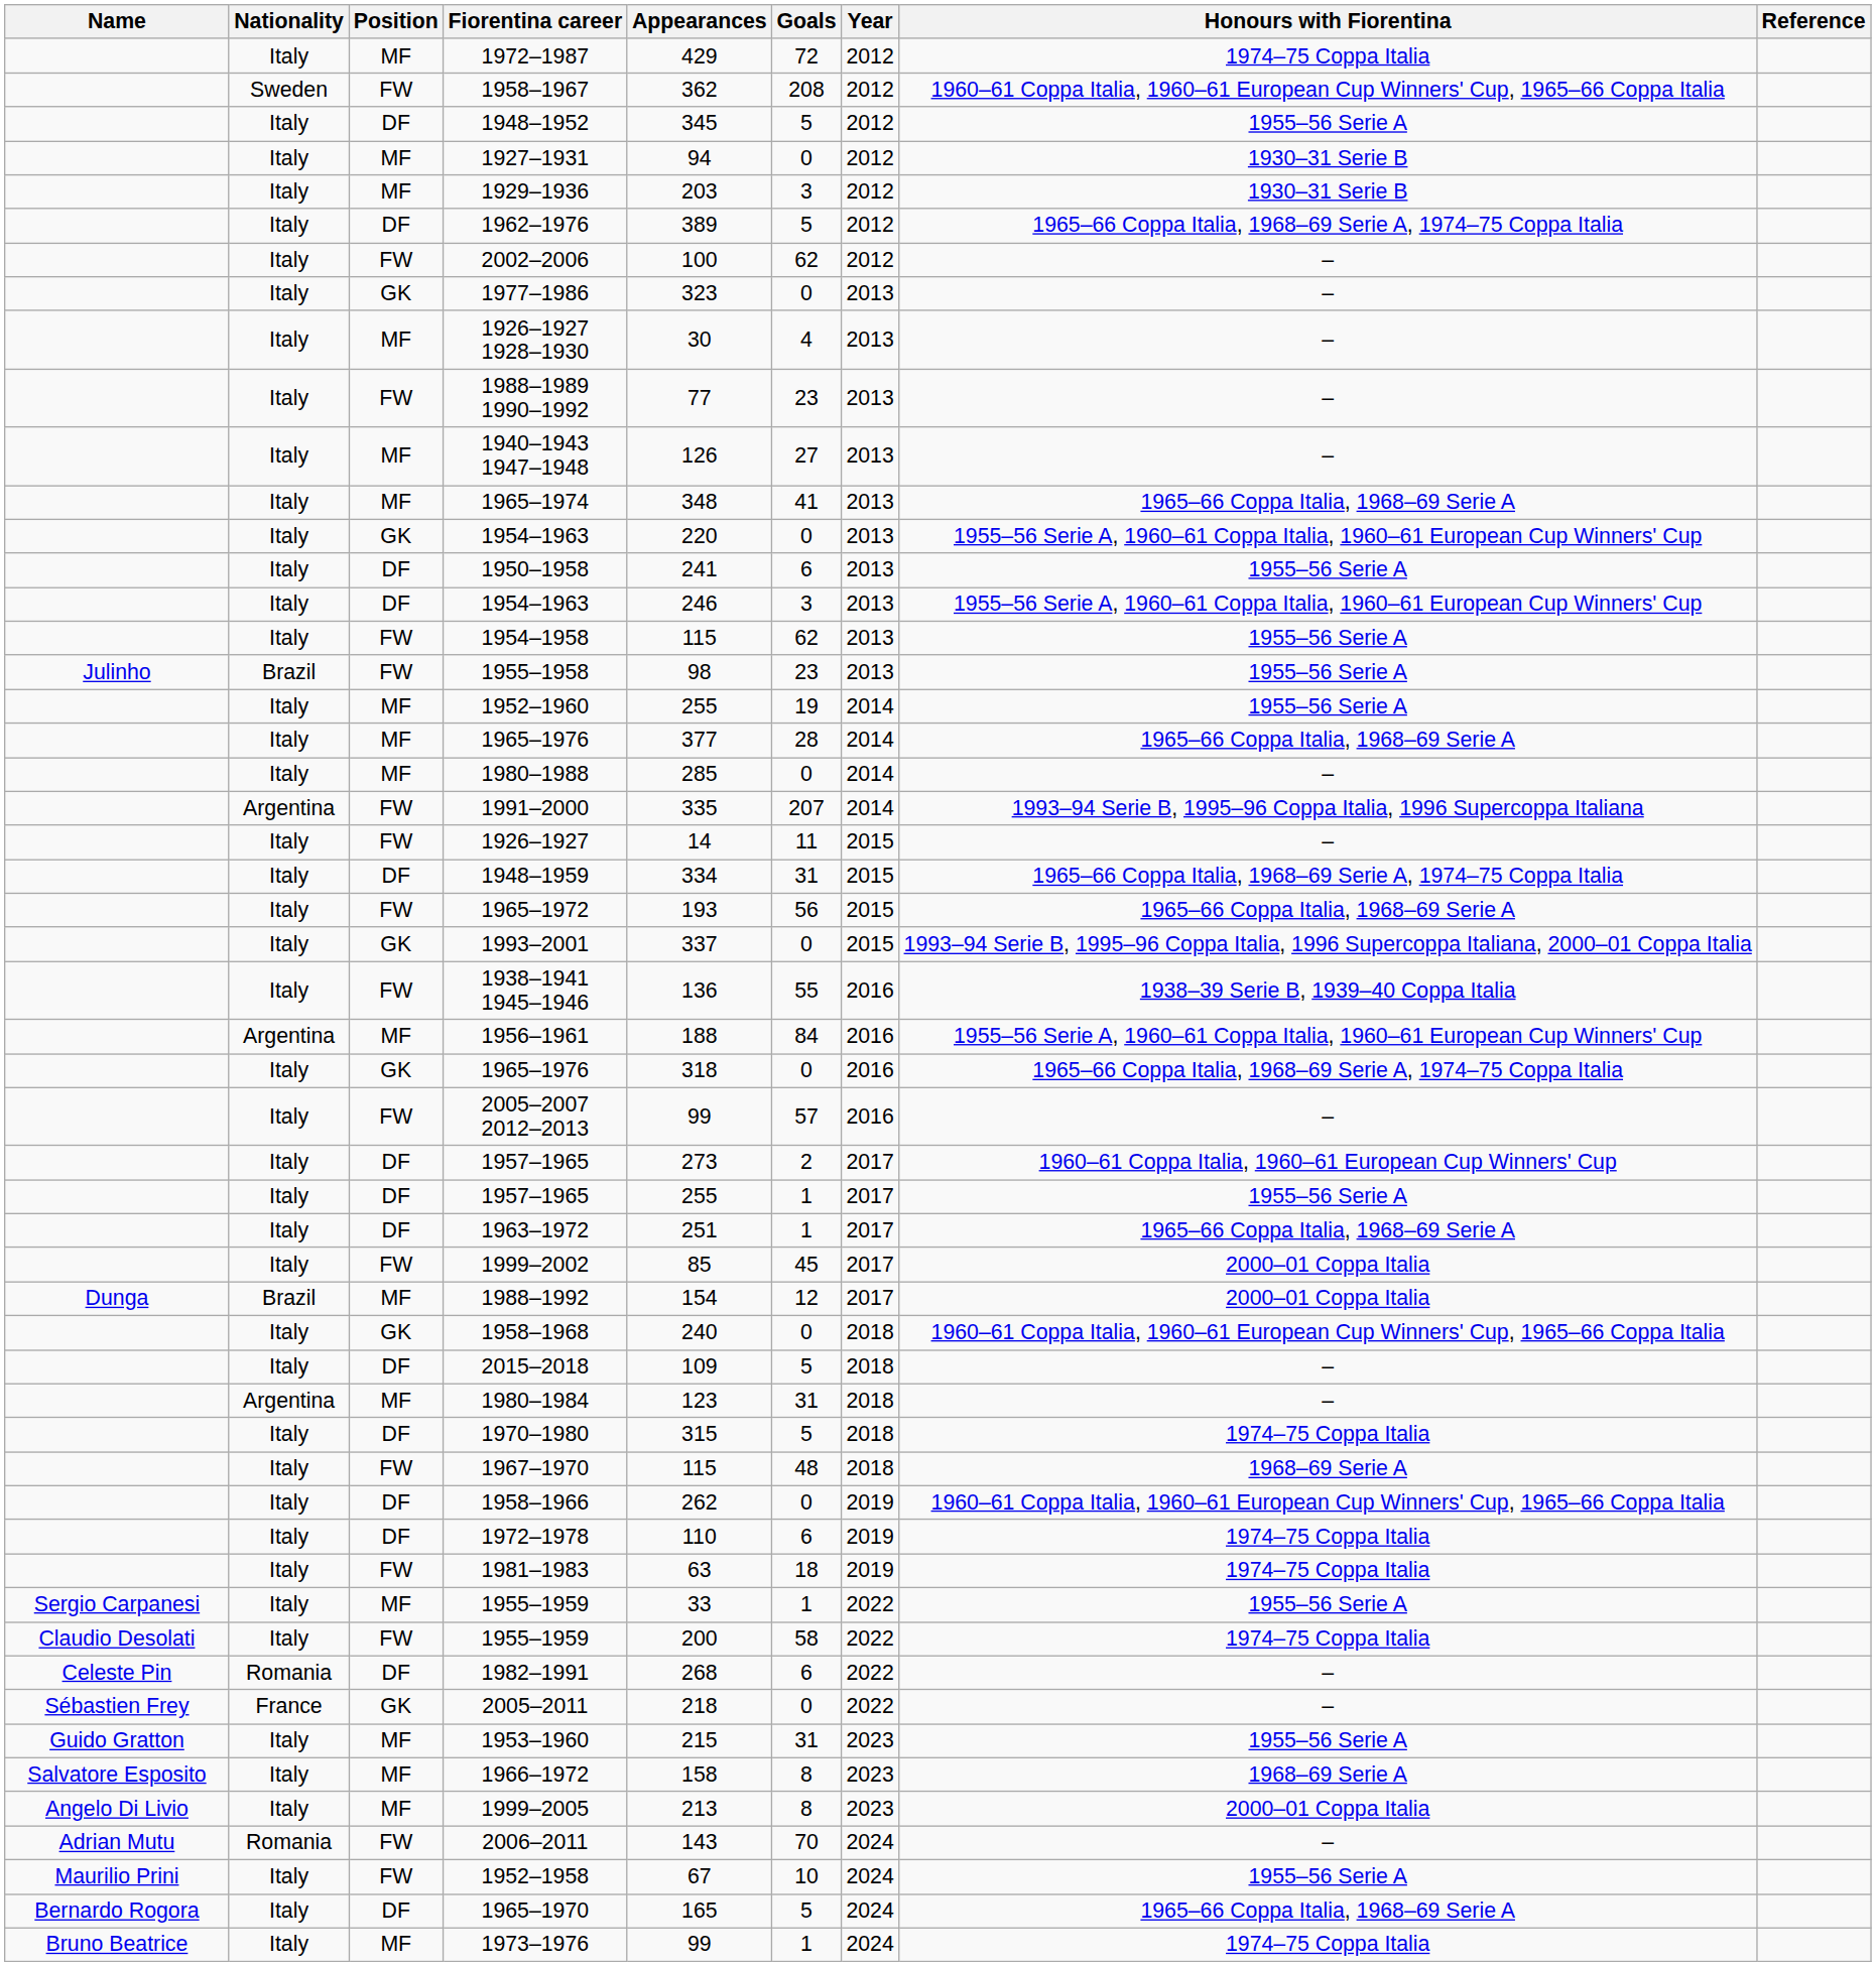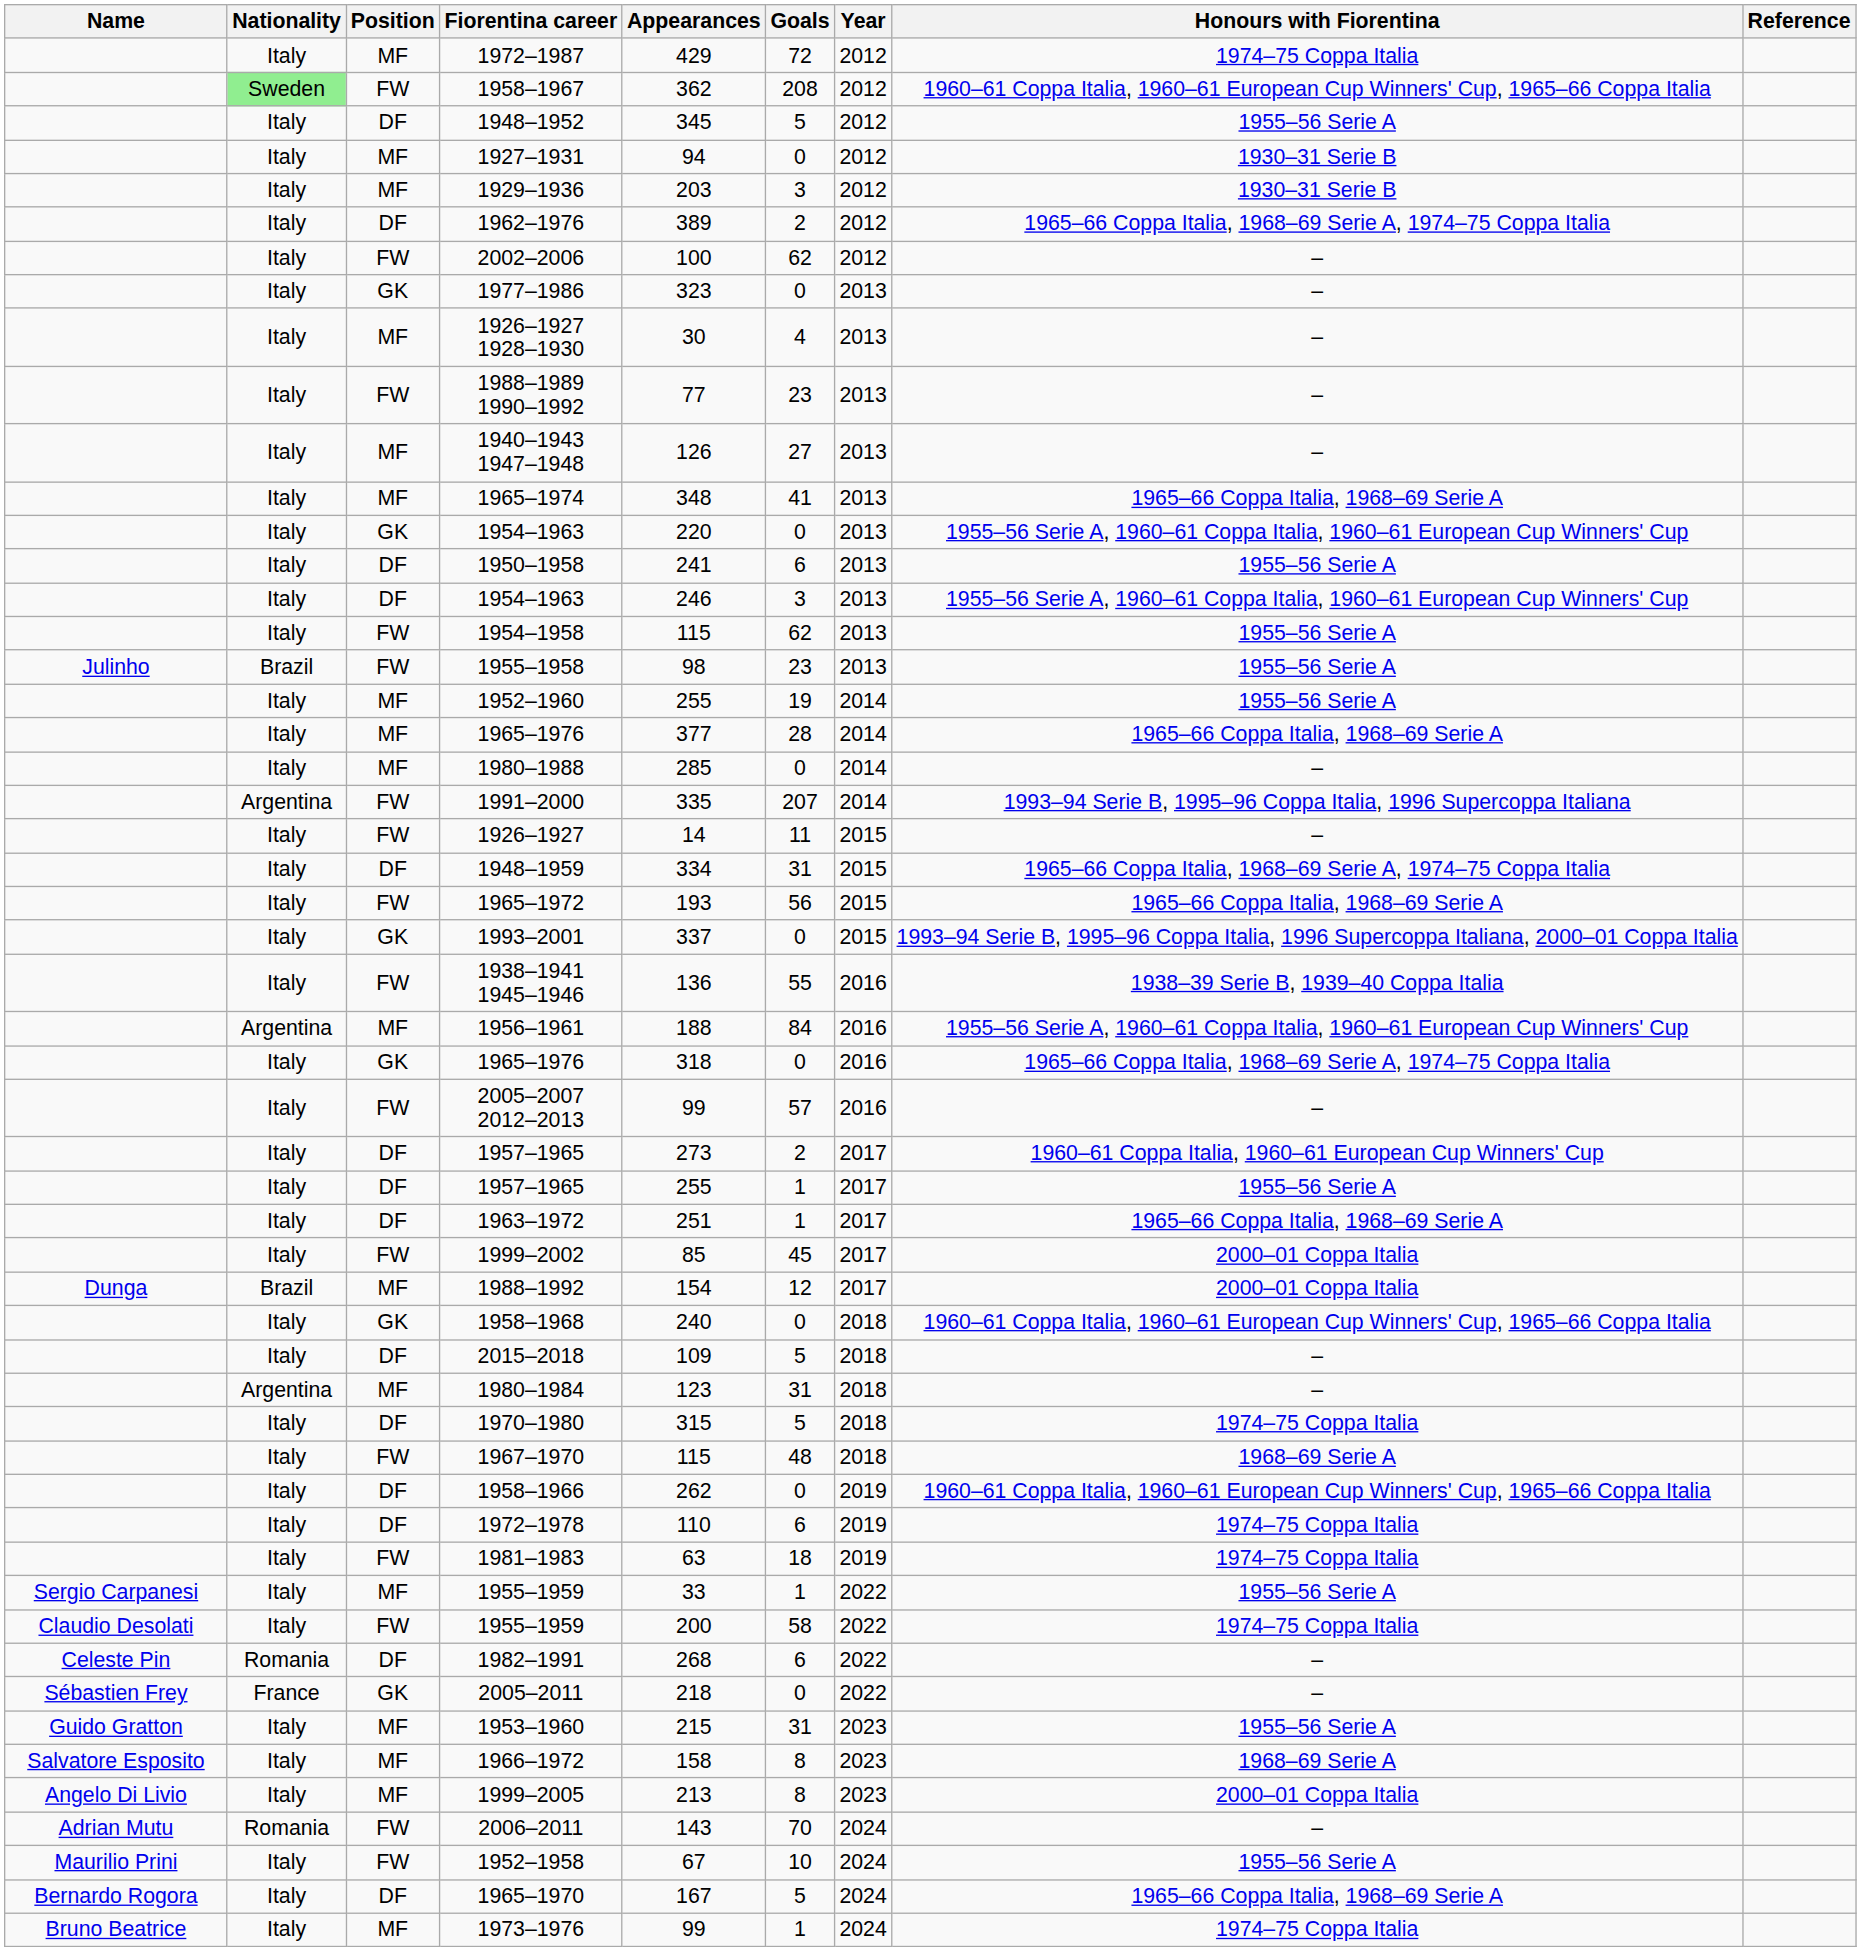1958–1967 | Nationality: no background -> lightgreen background
1962–1976 | Goals: 5 -> 2
1965–1970 | Appearances: 165 -> 167
